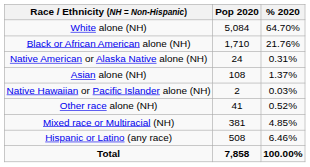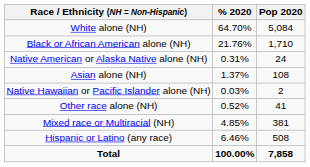columns swapped: Pop 2020 <-> % 2020
